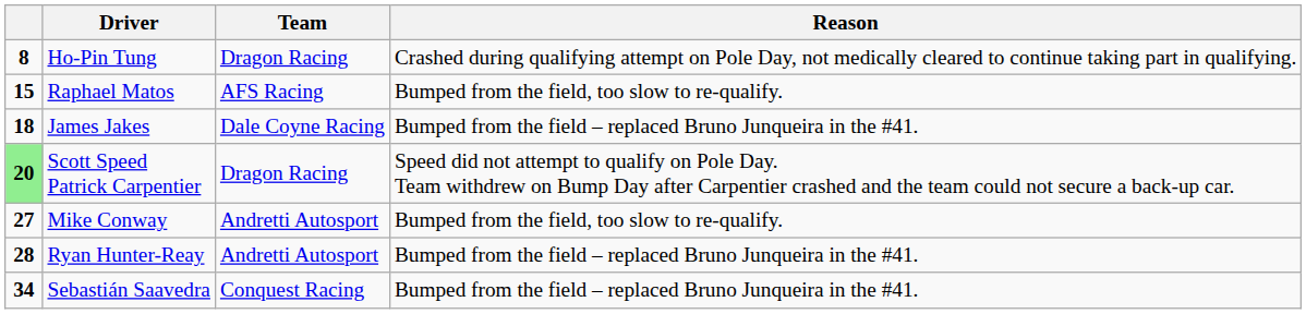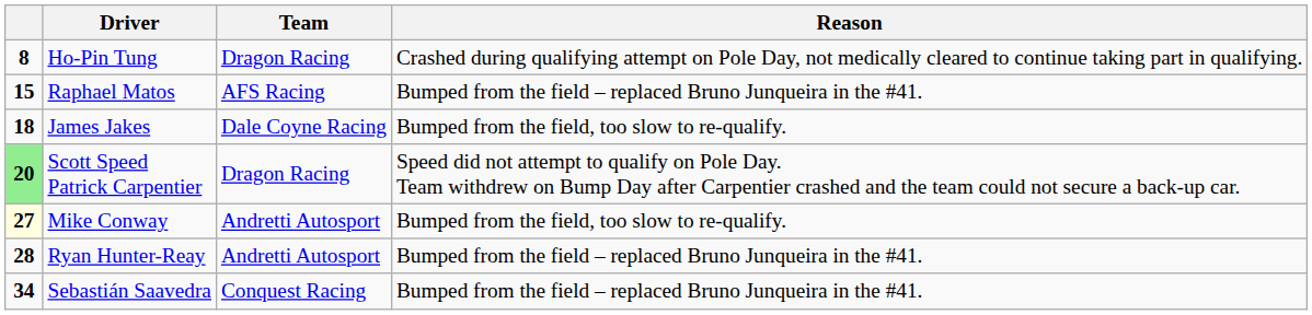Raphael Matos | Reason: Bumped from the field, too slow to re-qualify. -> Bumped from the field – replaced Bruno Junqueira in the #41.
James Jakes | Reason: Bumped from the field – replaced Bruno Junqueira in the #41. -> Bumped from the field, too slow to re-qualify.
Mike Conway | column 1: no background -> lightyellow background
